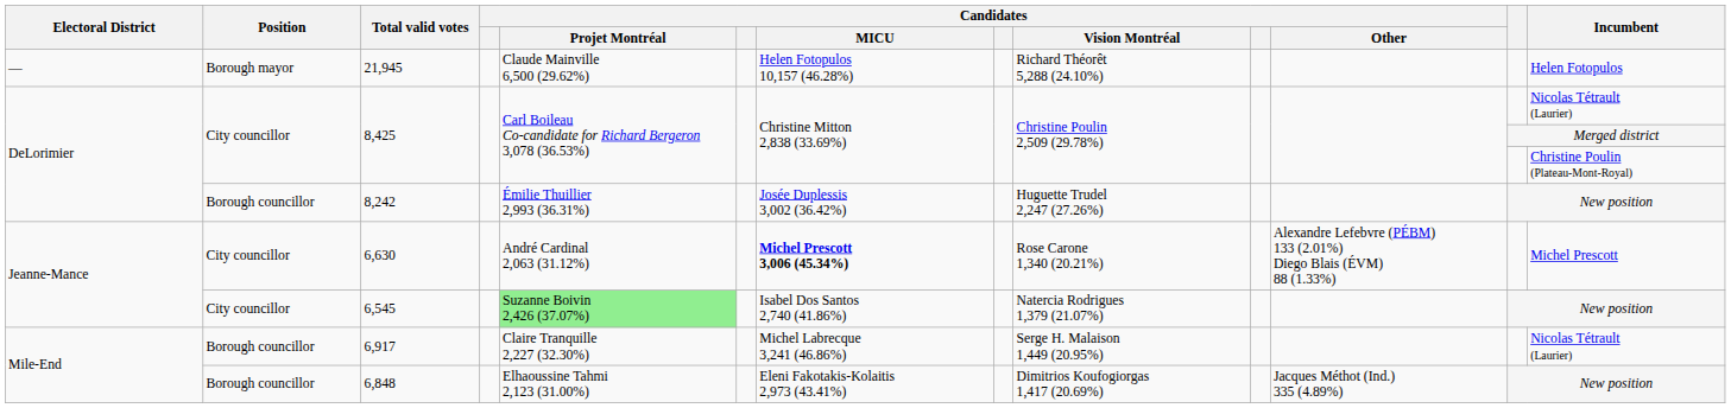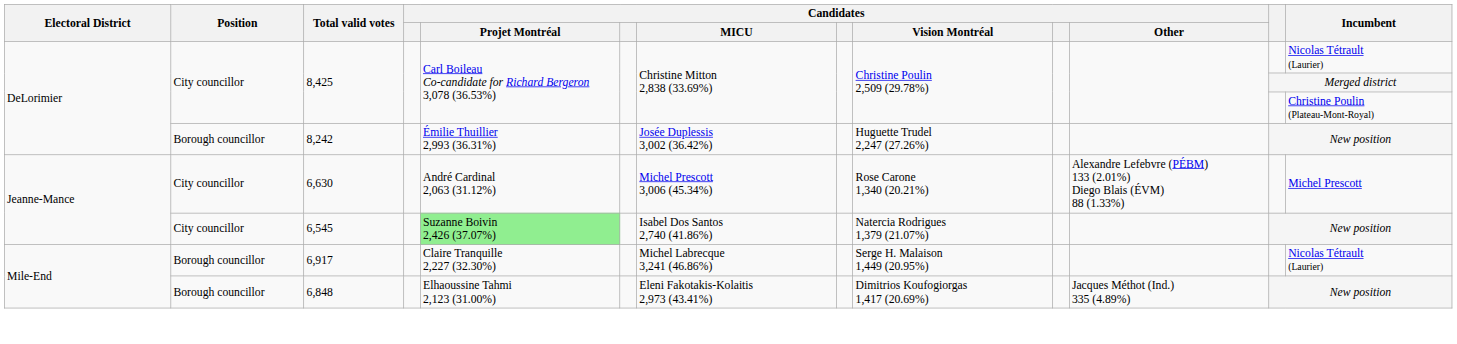- row: — | Borough mayor | 21,945 | Claude Mainville 6,500 (29.62%) | Helen Fotopulos 10,157 (46.28%) | Richard Théorêt 5,288 (24.10%) | Helen Fotopulos
6,630 | Candidates / MICU: bold -> normal
